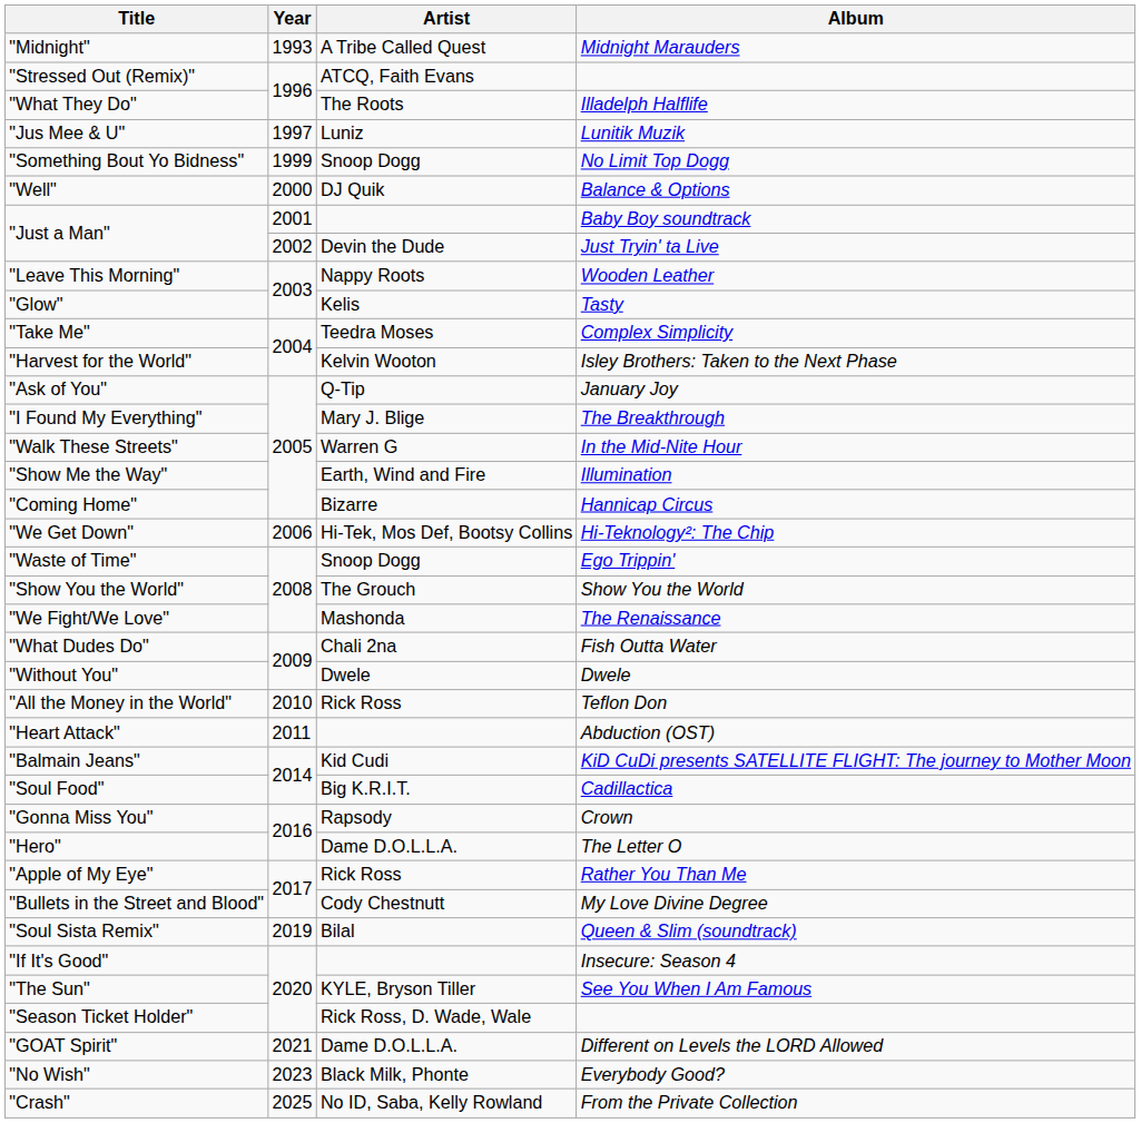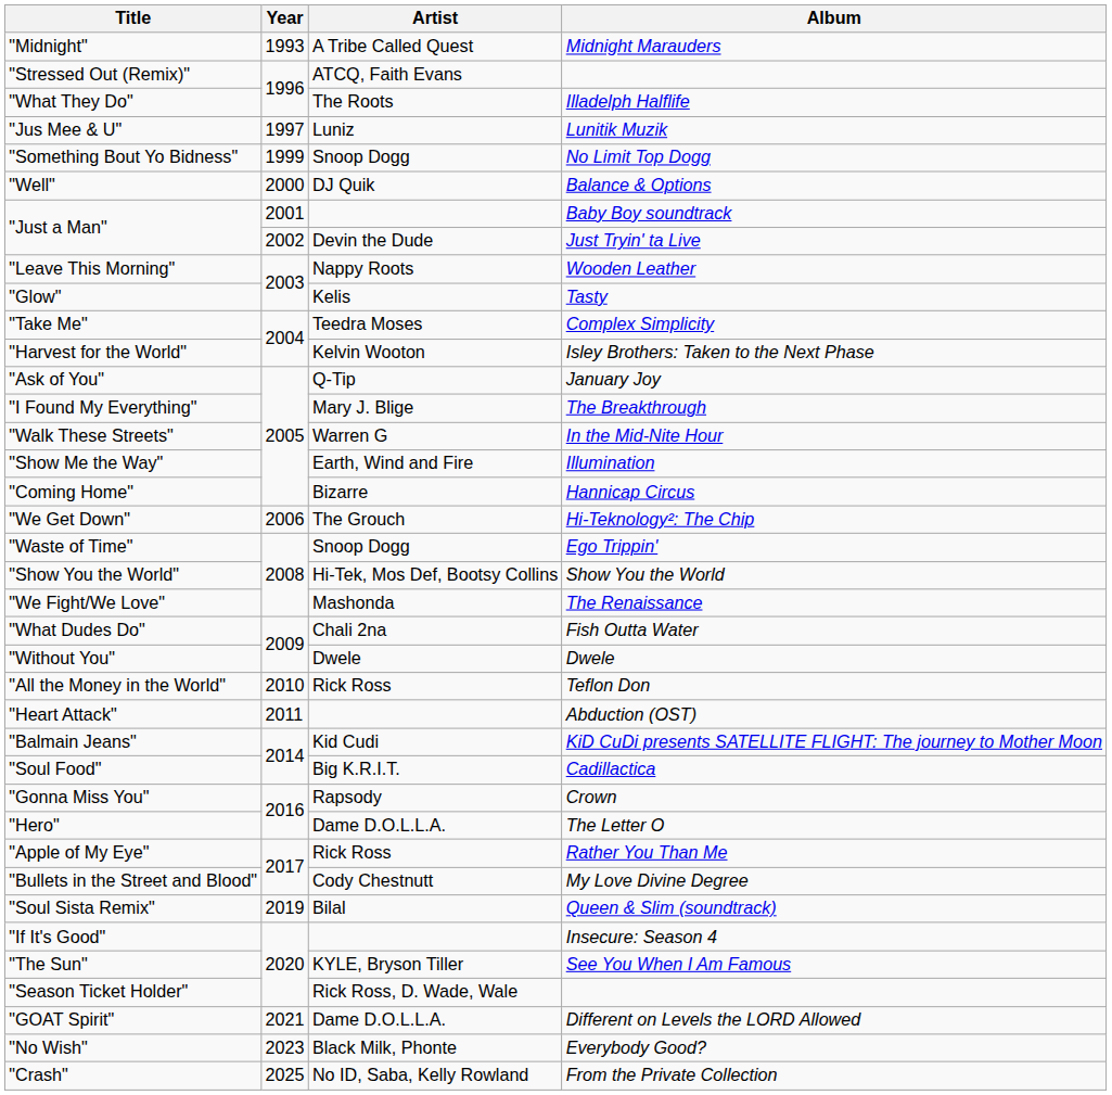"We Get Down" | Artist: Hi-Tek, Mos Def, Bootsy Collins -> The Grouch
"Show You the World" | Artist: The Grouch -> Hi-Tek, Mos Def, Bootsy Collins
